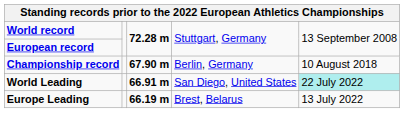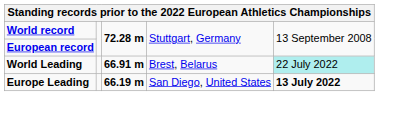- row: Championship record | 67.90 m | Berlin, Germany | 10 August 2018
World Leading | column 4: San Diego, United States -> Brest, Belarus
Europe Leading | column 4: Brest, Belarus -> San Diego, United States
Europe Leading | column 5: normal -> bold
